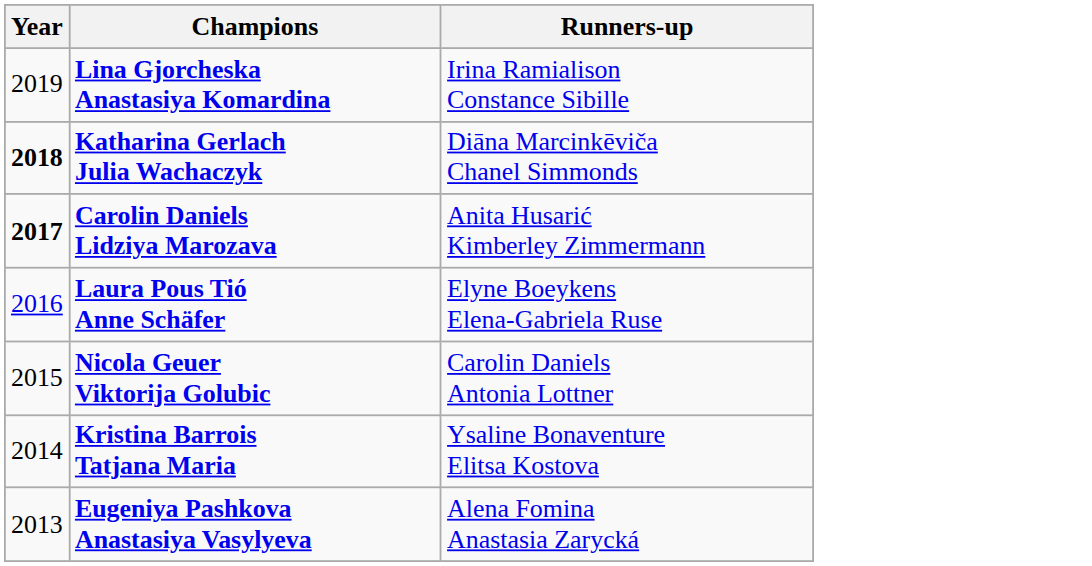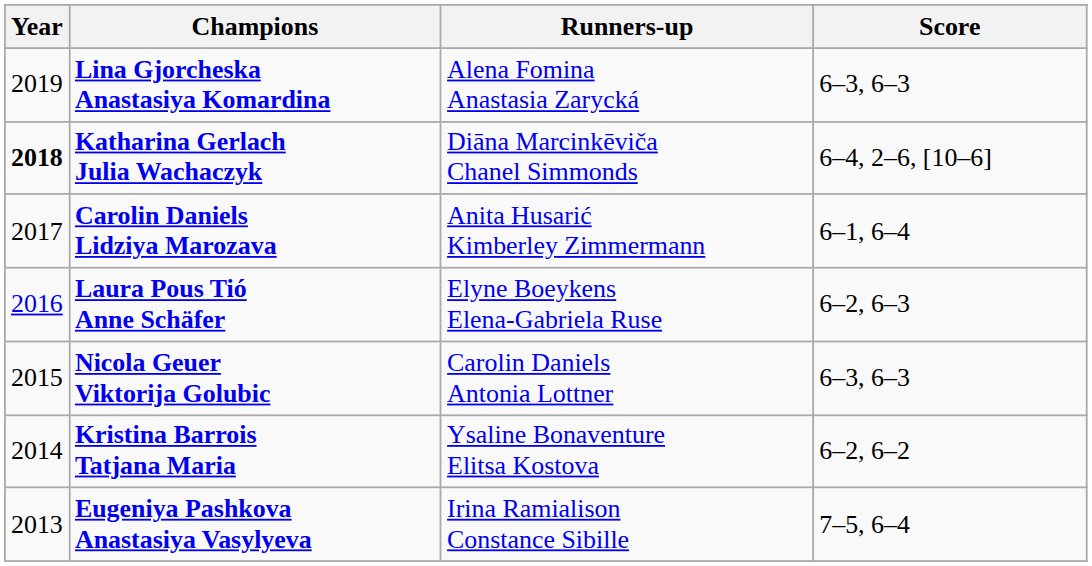+ column: Score | 6–3, 6–3 | 6–4, 2–6, [10–6] | 6–1, 6–4 | 6–2, 6–3 | 6–3, 6–3 | 6–2, 6–2 | 7–5, 6–4
Lina Gjorcheska Anastasiya Komardina | Runners-up: Irina Ramialison Constance Sibille -> Alena Fomina Anastasia Zarycká
Carolin Daniels Lidziya Marozava | Year: bold -> normal
Eugeniya Pashkova Anastasiya Vasylyeva | Runners-up: Alena Fomina Anastasia Zarycká -> Irina Ramialison Constance Sibille
